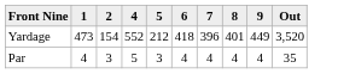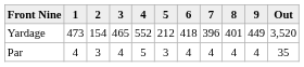+ column: 3 | 465 | 4
